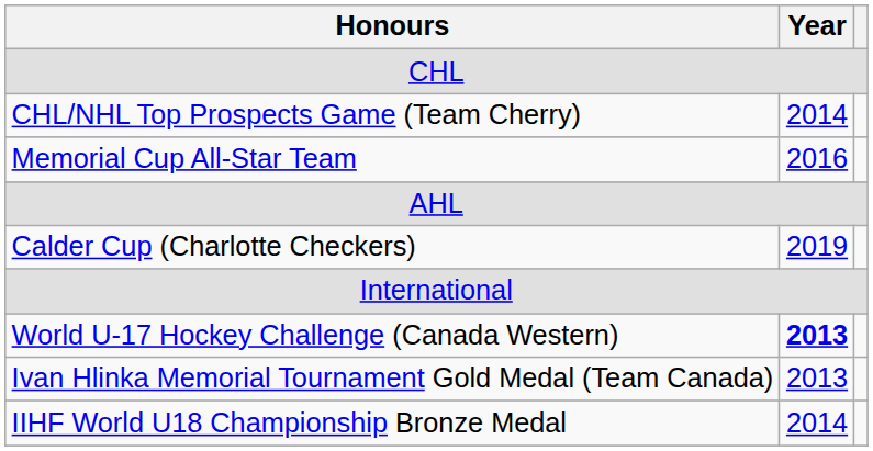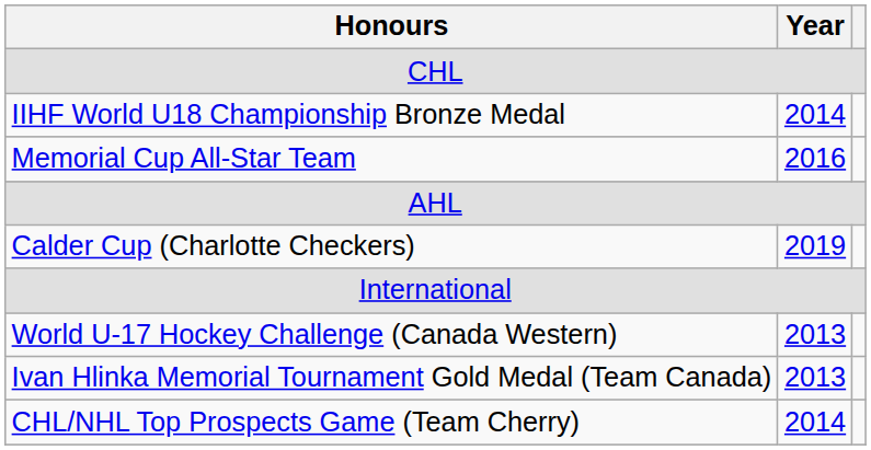rows swapped: CHL/NHL Top Prospects Game (Team Cherry) <-> IIHF World U18 Championship Bronze Medal
World U-17 Hockey Challenge (Canada Western) | Year: bold -> normal
